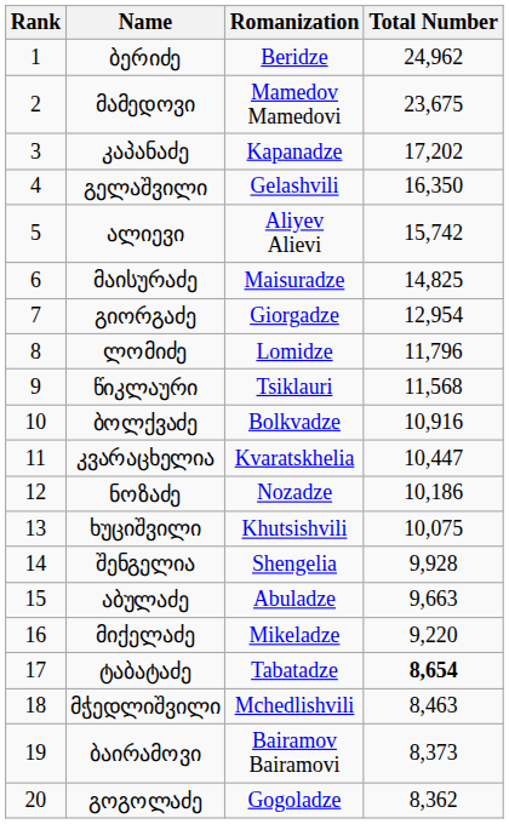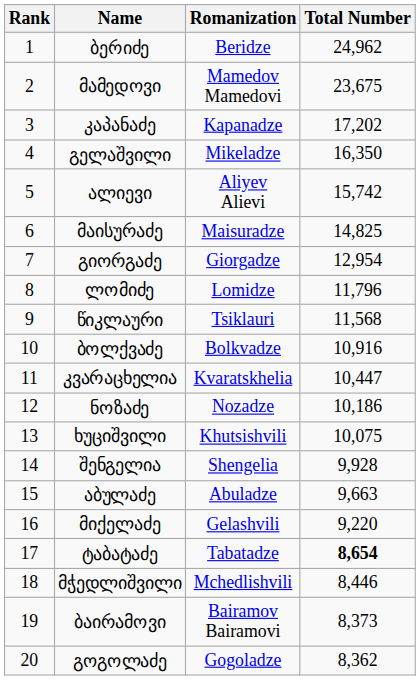გელაშვილი | Romanization: Gelashvili -> Mikeladze
მიქელაძე | Romanization: Mikeladze -> Gelashvili
მჭედლიშვილი | Total Number: 8,463 -> 8,446
